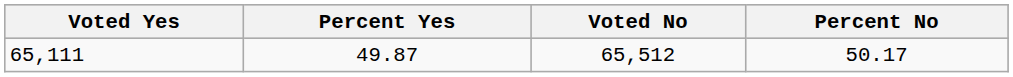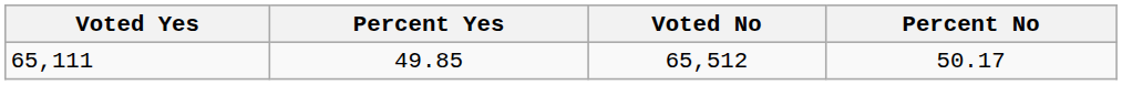65,111 | Percent Yes: 49.87 -> 49.85
